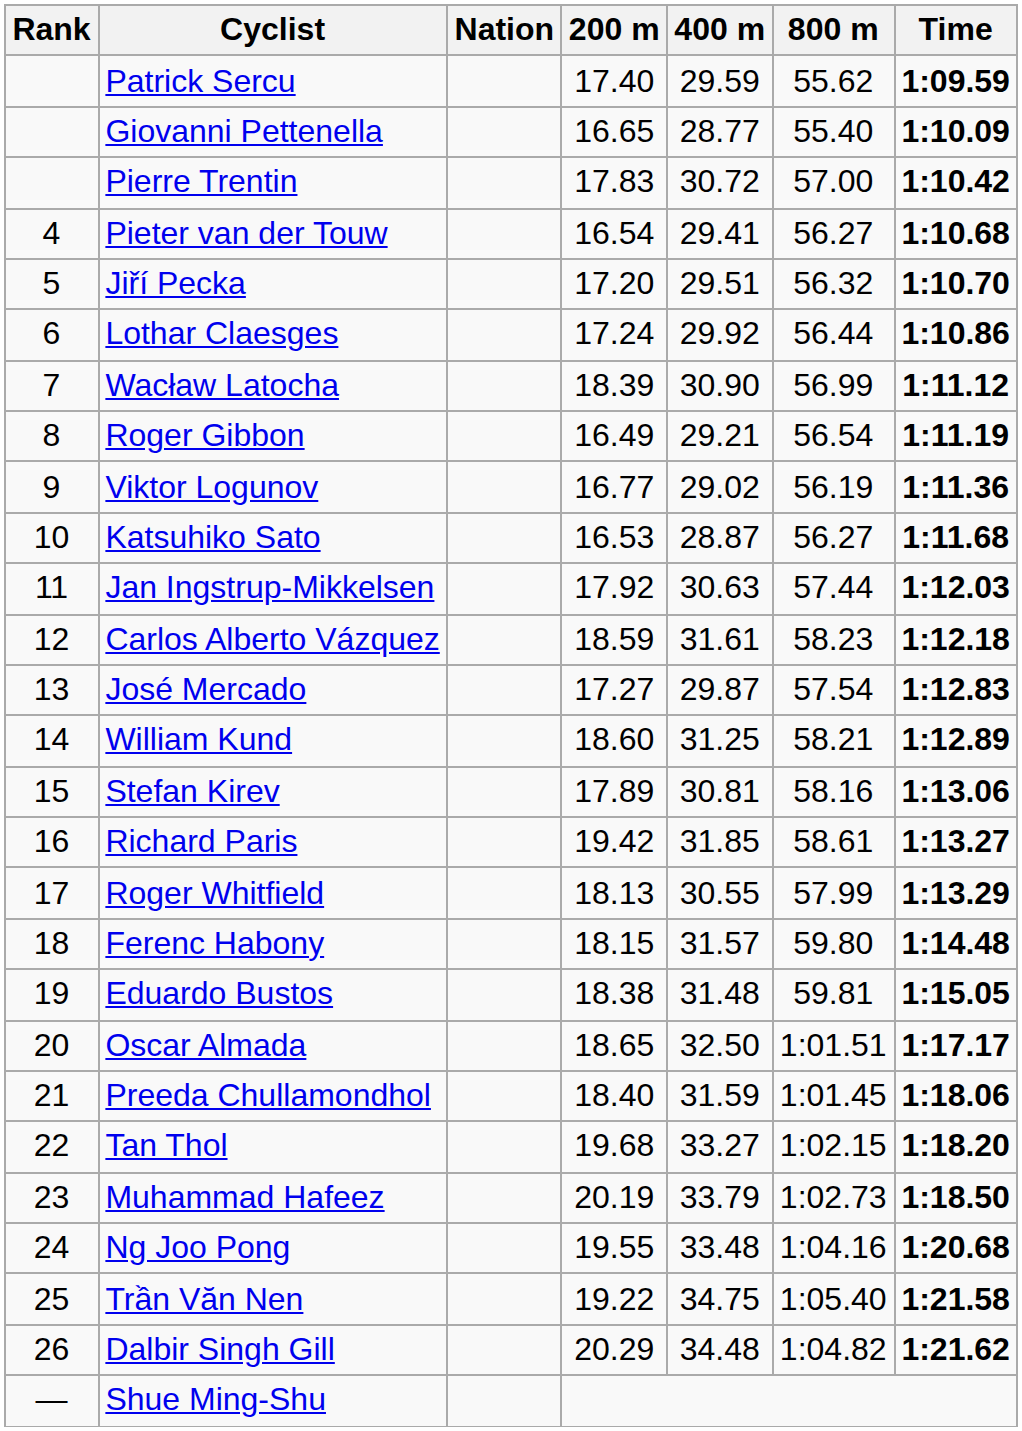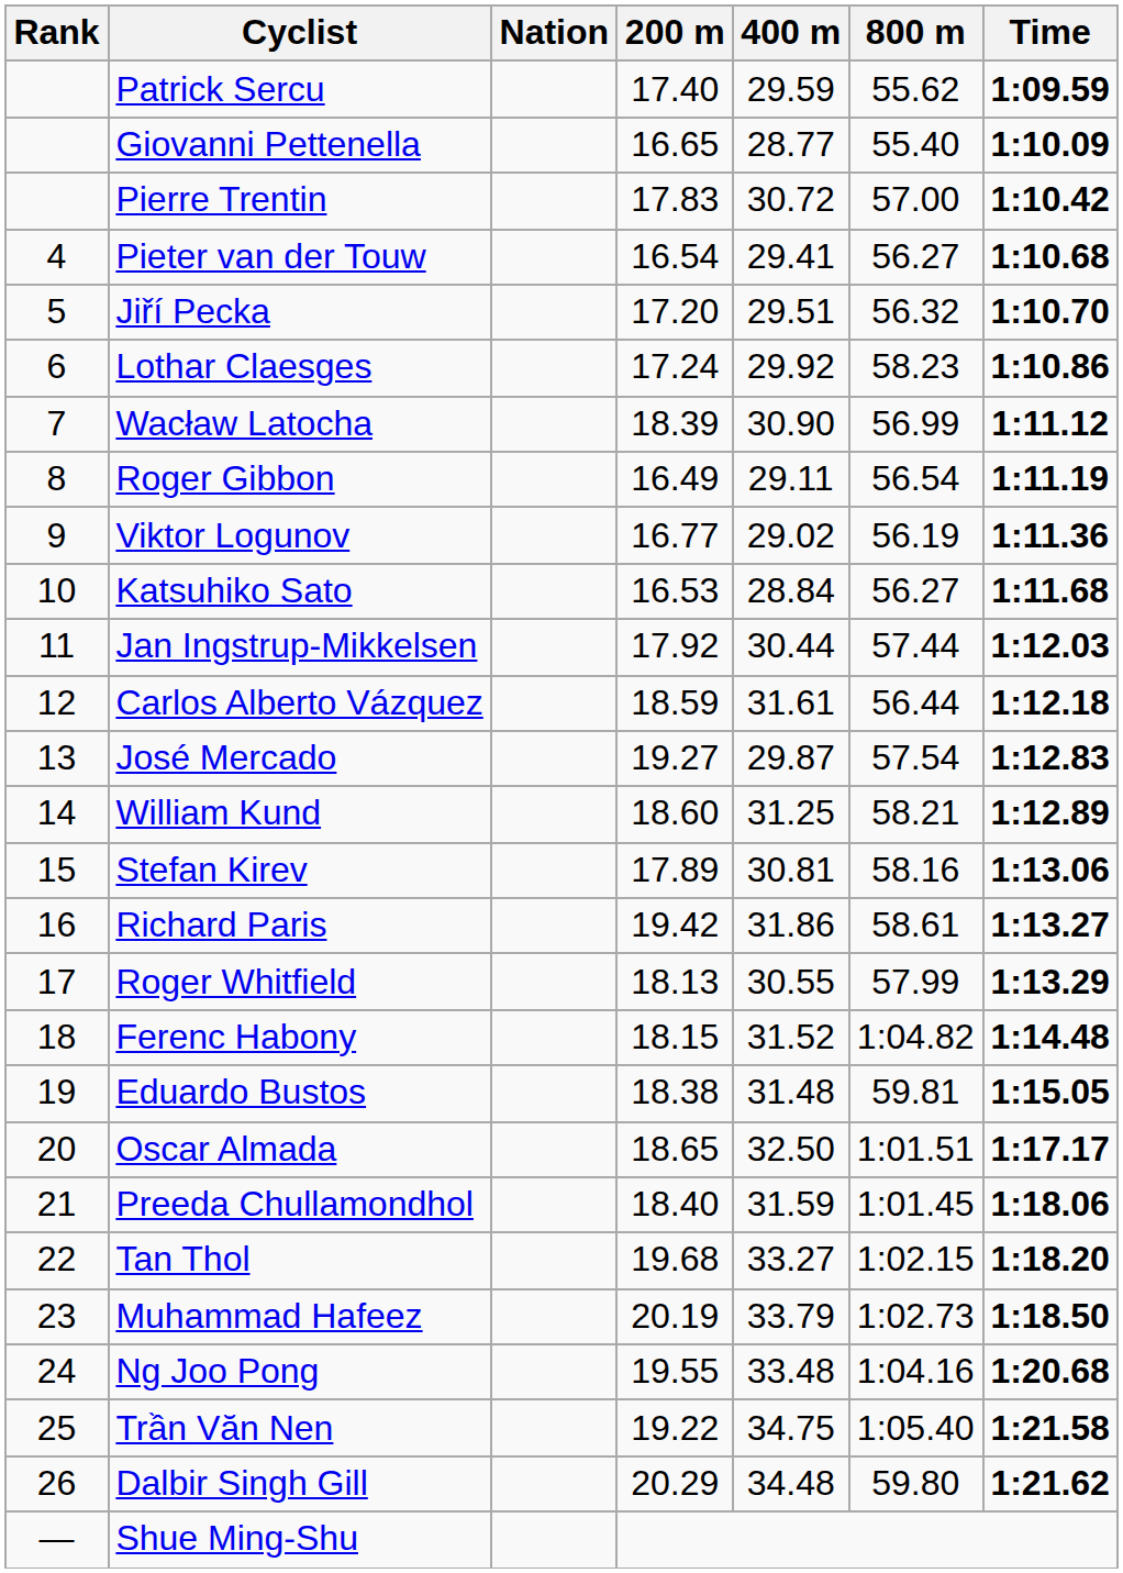Lothar Claesges | 800 m: 56.44 -> 58.23
Roger Gibbon | 400 m: 29.21 -> 29.11
Katsuhiko Sato | 400 m: 28.87 -> 28.84
Jan Ingstrup-Mikkelsen | 400 m: 30.63 -> 30.44
Carlos Alberto Vázquez | 800 m: 58.23 -> 56.44
José Mercado | 200 m: 17.27 -> 19.27
Richard Paris | 400 m: 31.85 -> 31.86
Ferenc Habony | 400 m: 31.57 -> 31.52
Ferenc Habony | 800 m: 59.80 -> 1:04.82
Dalbir Singh Gill | 800 m: 1:04.82 -> 59.80
